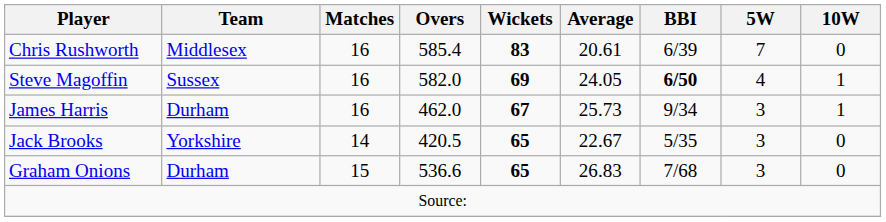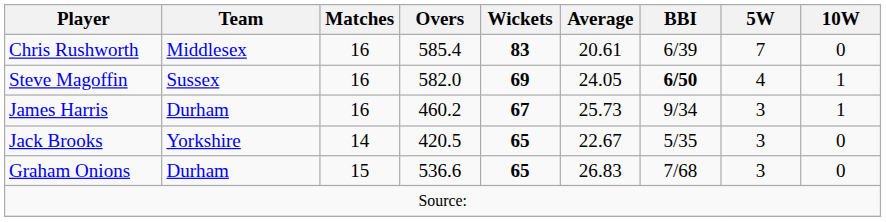James Harris | Overs: 462.0 -> 460.2
